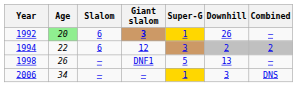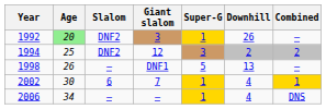1992 | Slalom: 6 -> DNF2
1992 | Giant slalom: bold -> normal
1994 | Age: 22 -> 25
1994 | Slalom: 6 -> DNF2
+ row: 2002 | 30 | 6 | 7 | 1 | 4 | 1
2006 | Downhill: 3 -> 4
